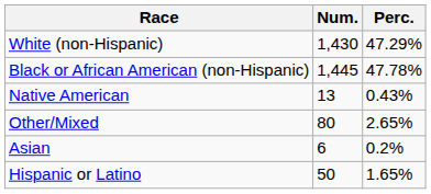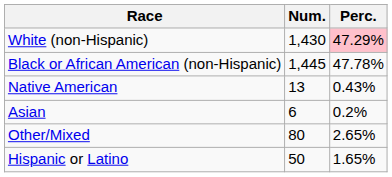White (non-Hispanic) | Perc.: no background -> pink background
rows swapped: Asian <-> Other/Mixed
